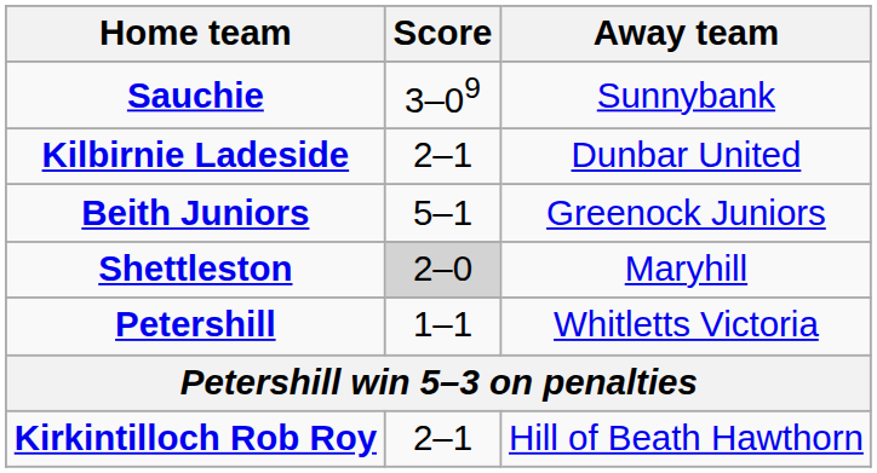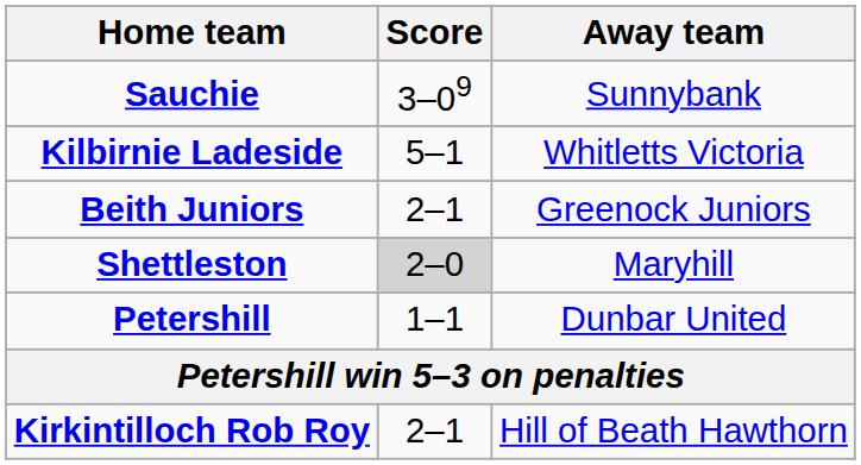Kilbirnie Ladeside | Score: 2–1 -> 5–1
Kilbirnie Ladeside | Away team: Dunbar United -> Whitletts Victoria
Beith Juniors | Score: 5–1 -> 2–1
Petershill | Away team: Whitletts Victoria -> Dunbar United
